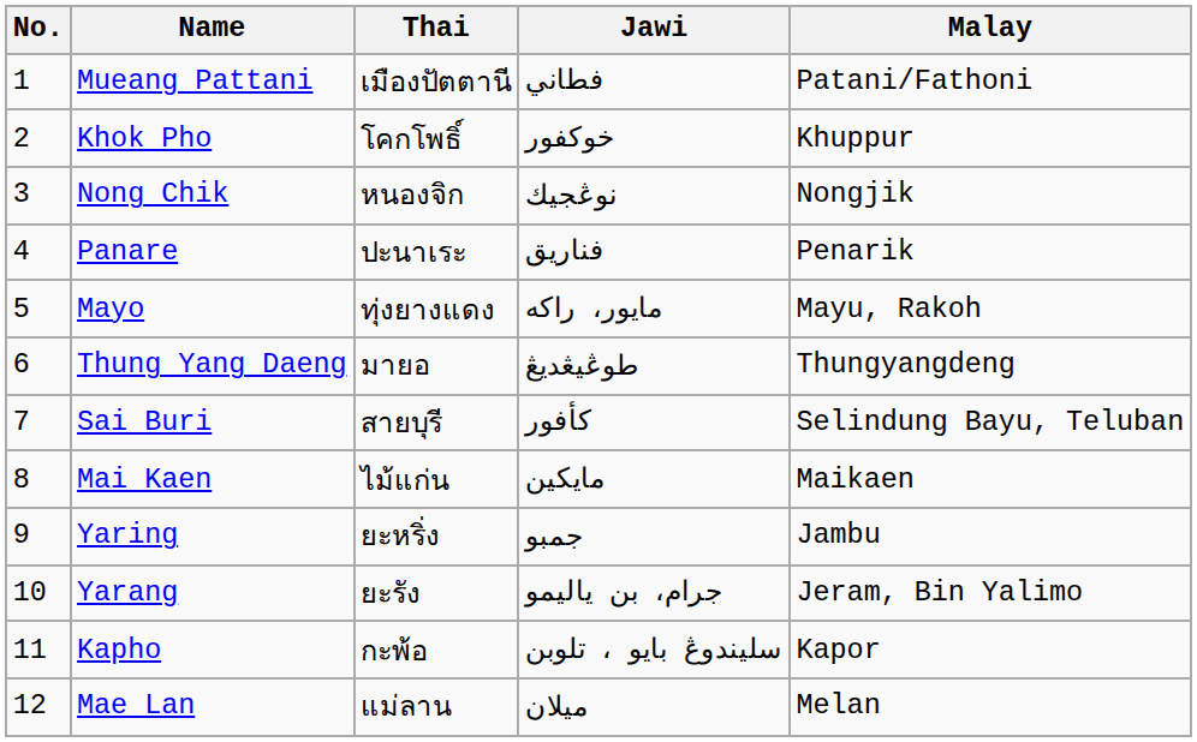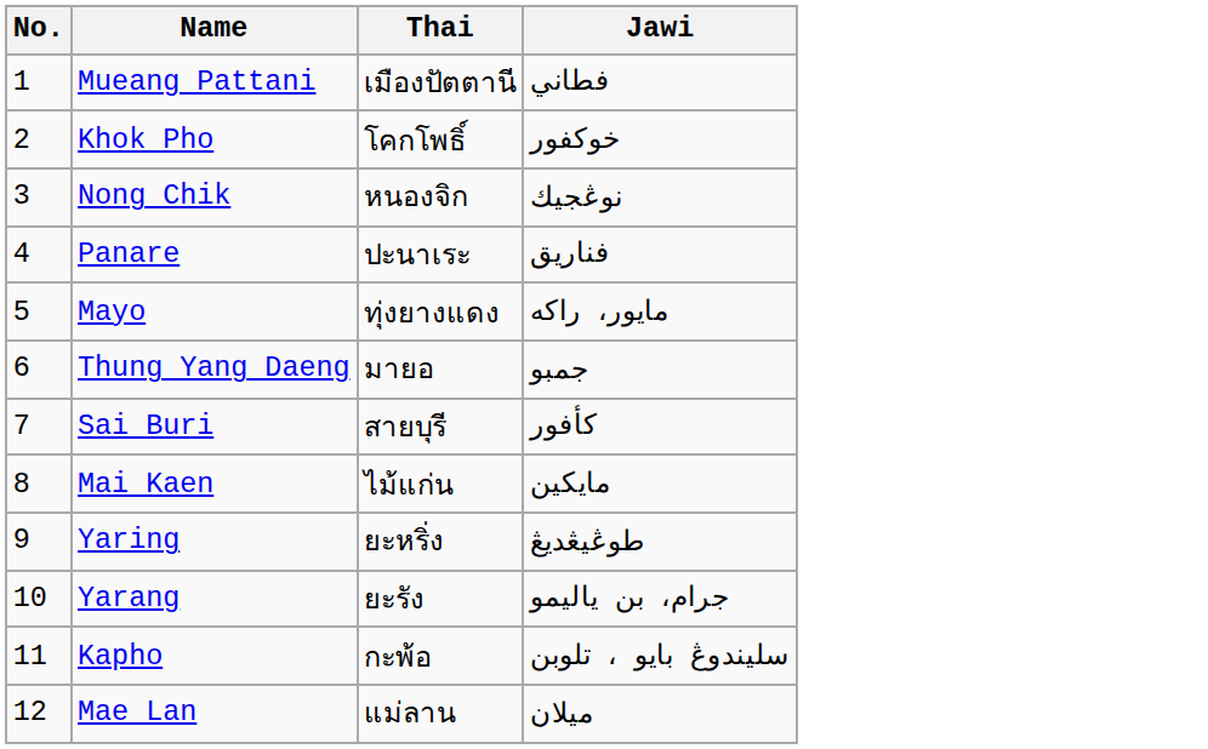- column: Malay | Patani/Fathoni | Khuppur | Nongjik | Penarik | Mayu, Rakoh | Thungyangdeng | Selindung Bayu, Teluban | Maikaen | Jambu | Jeram, Bin Yalimo | Kapor | Melan
Thung Yang Daeng | Jawi: طوڠيڠديڠ -> جمبو
Yaring | Jawi: جمبو -> طوڠيڠديڠ
